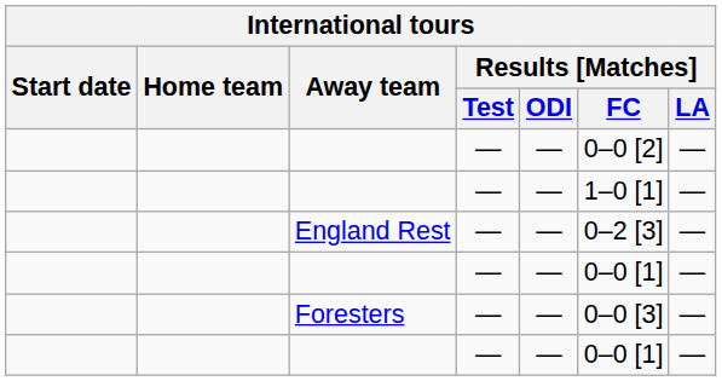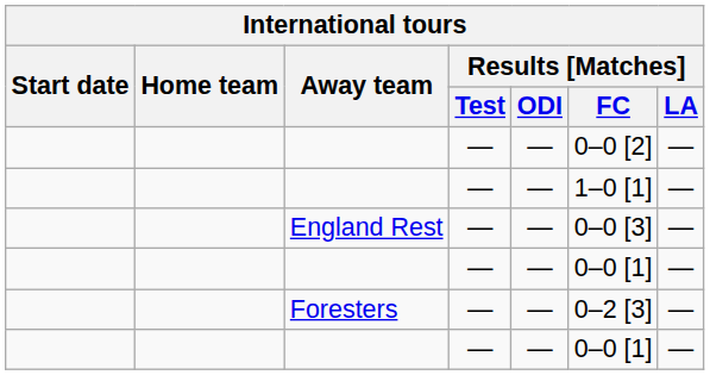England Rest | Results [Matches] / FC: 0–2 [3] -> 0–0 [3]
Foresters | Results [Matches] / FC: 0–0 [3] -> 0–2 [3]
